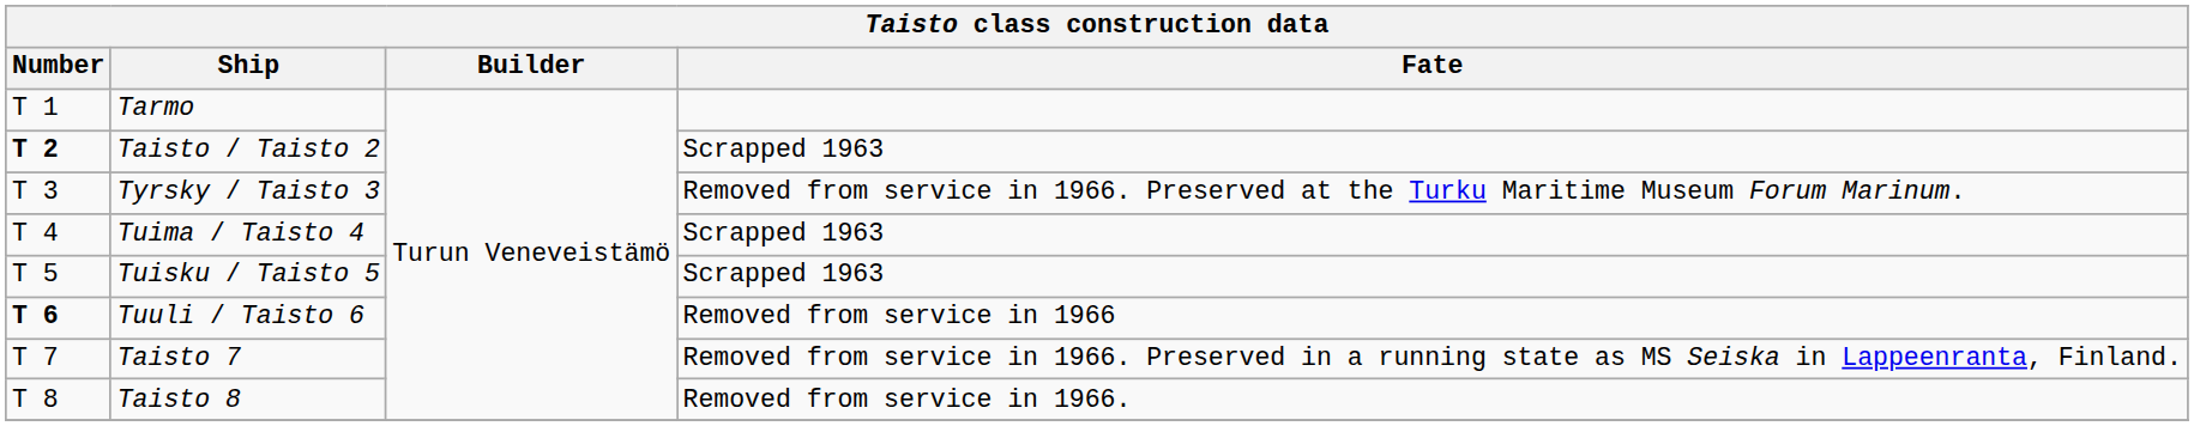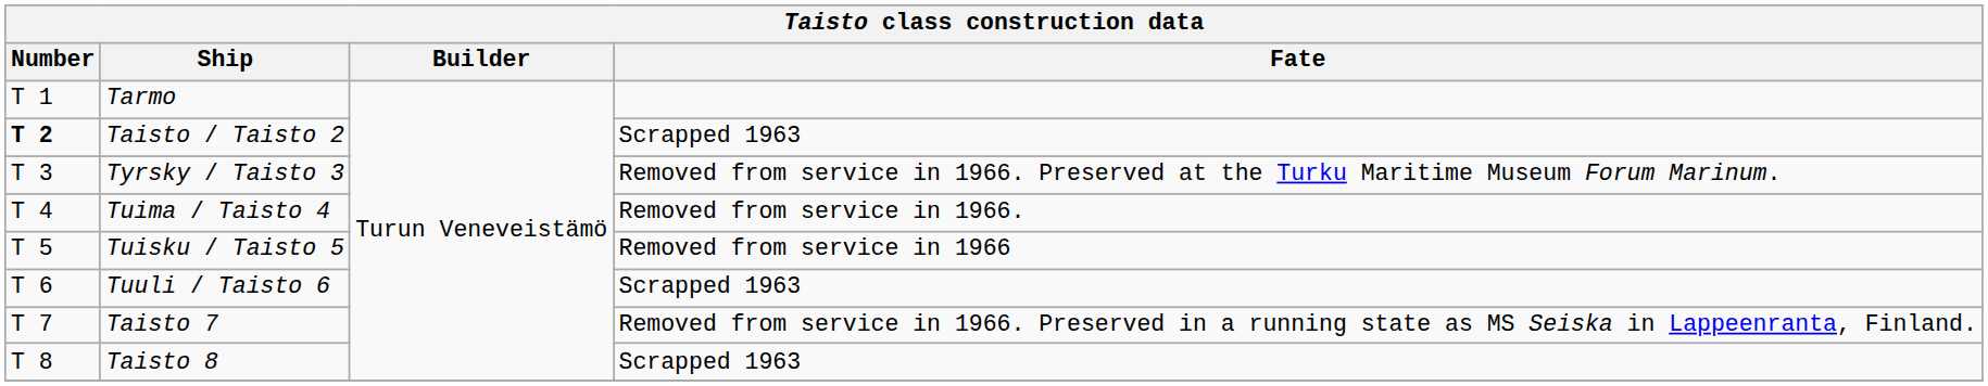Tuima / Taisto 4 | Fate: Scrapped 1963 -> Removed from service in 1966.
Tuisku / Taisto 5 | Fate: Scrapped 1963 -> Removed from service in 1966
Tuuli / Taisto 6 | Number: bold -> normal
Tuuli / Taisto 6 | Fate: Removed from service in 1966 -> Scrapped 1963
Taisto 8 | Fate: Removed from service in 1966. -> Scrapped 1963
